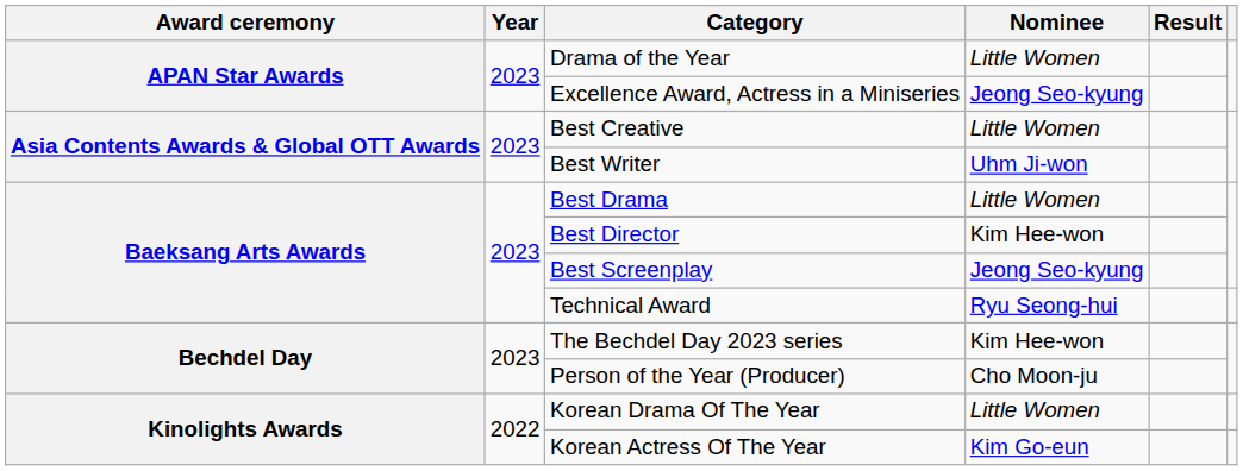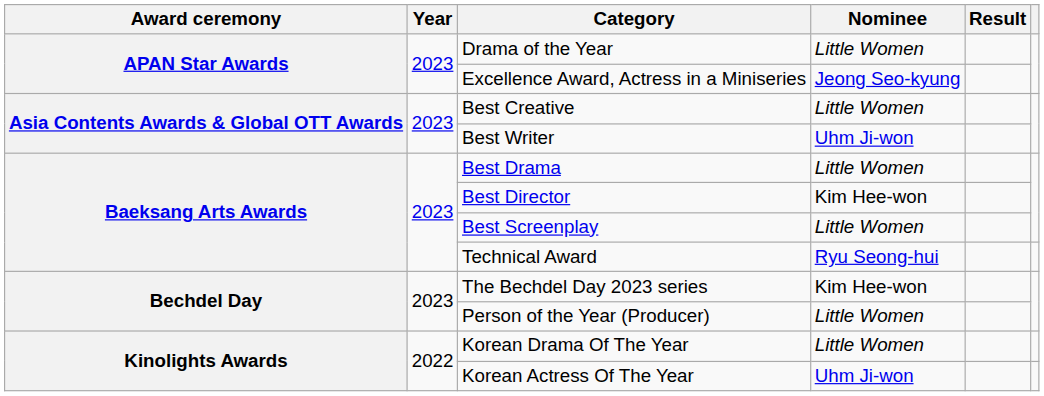Best Screenplay | Nominee: Jeong Seo-kyung -> Little Women
Person of the Year (Producer) | Nominee: Cho Moon-ju -> Little Women
Korean Actress Of The Year | Nominee: Kim Go-eun -> Uhm Ji-won
